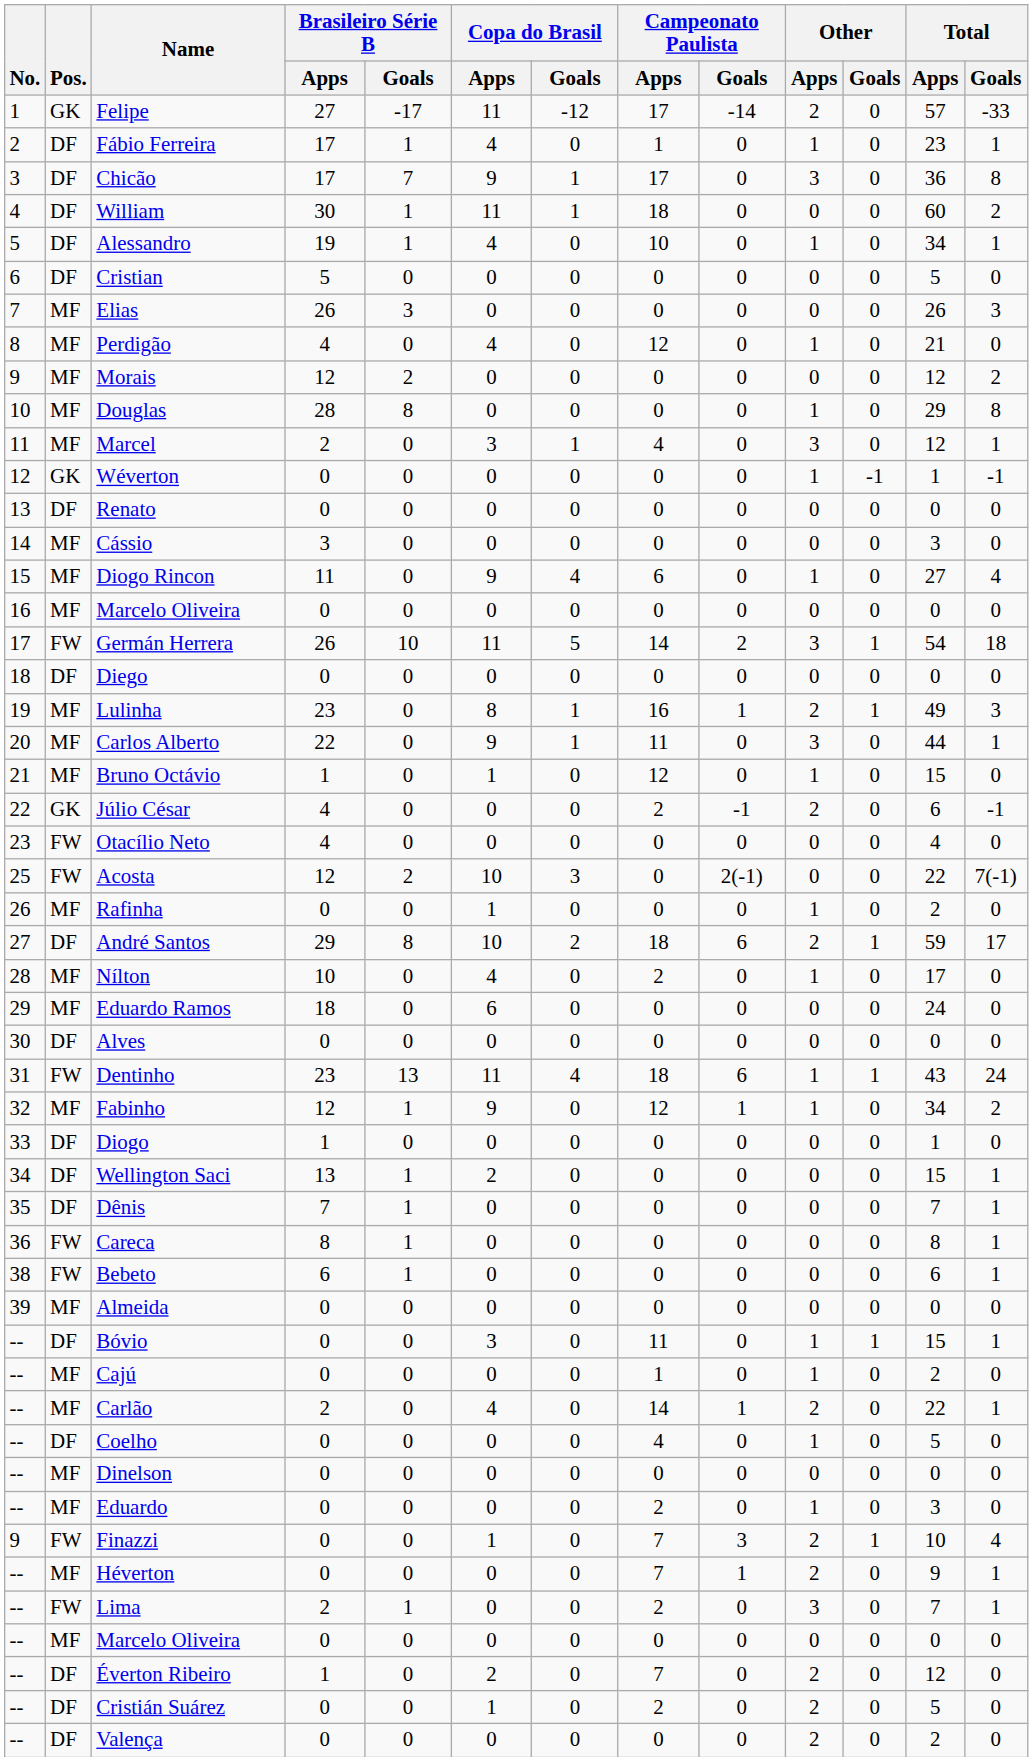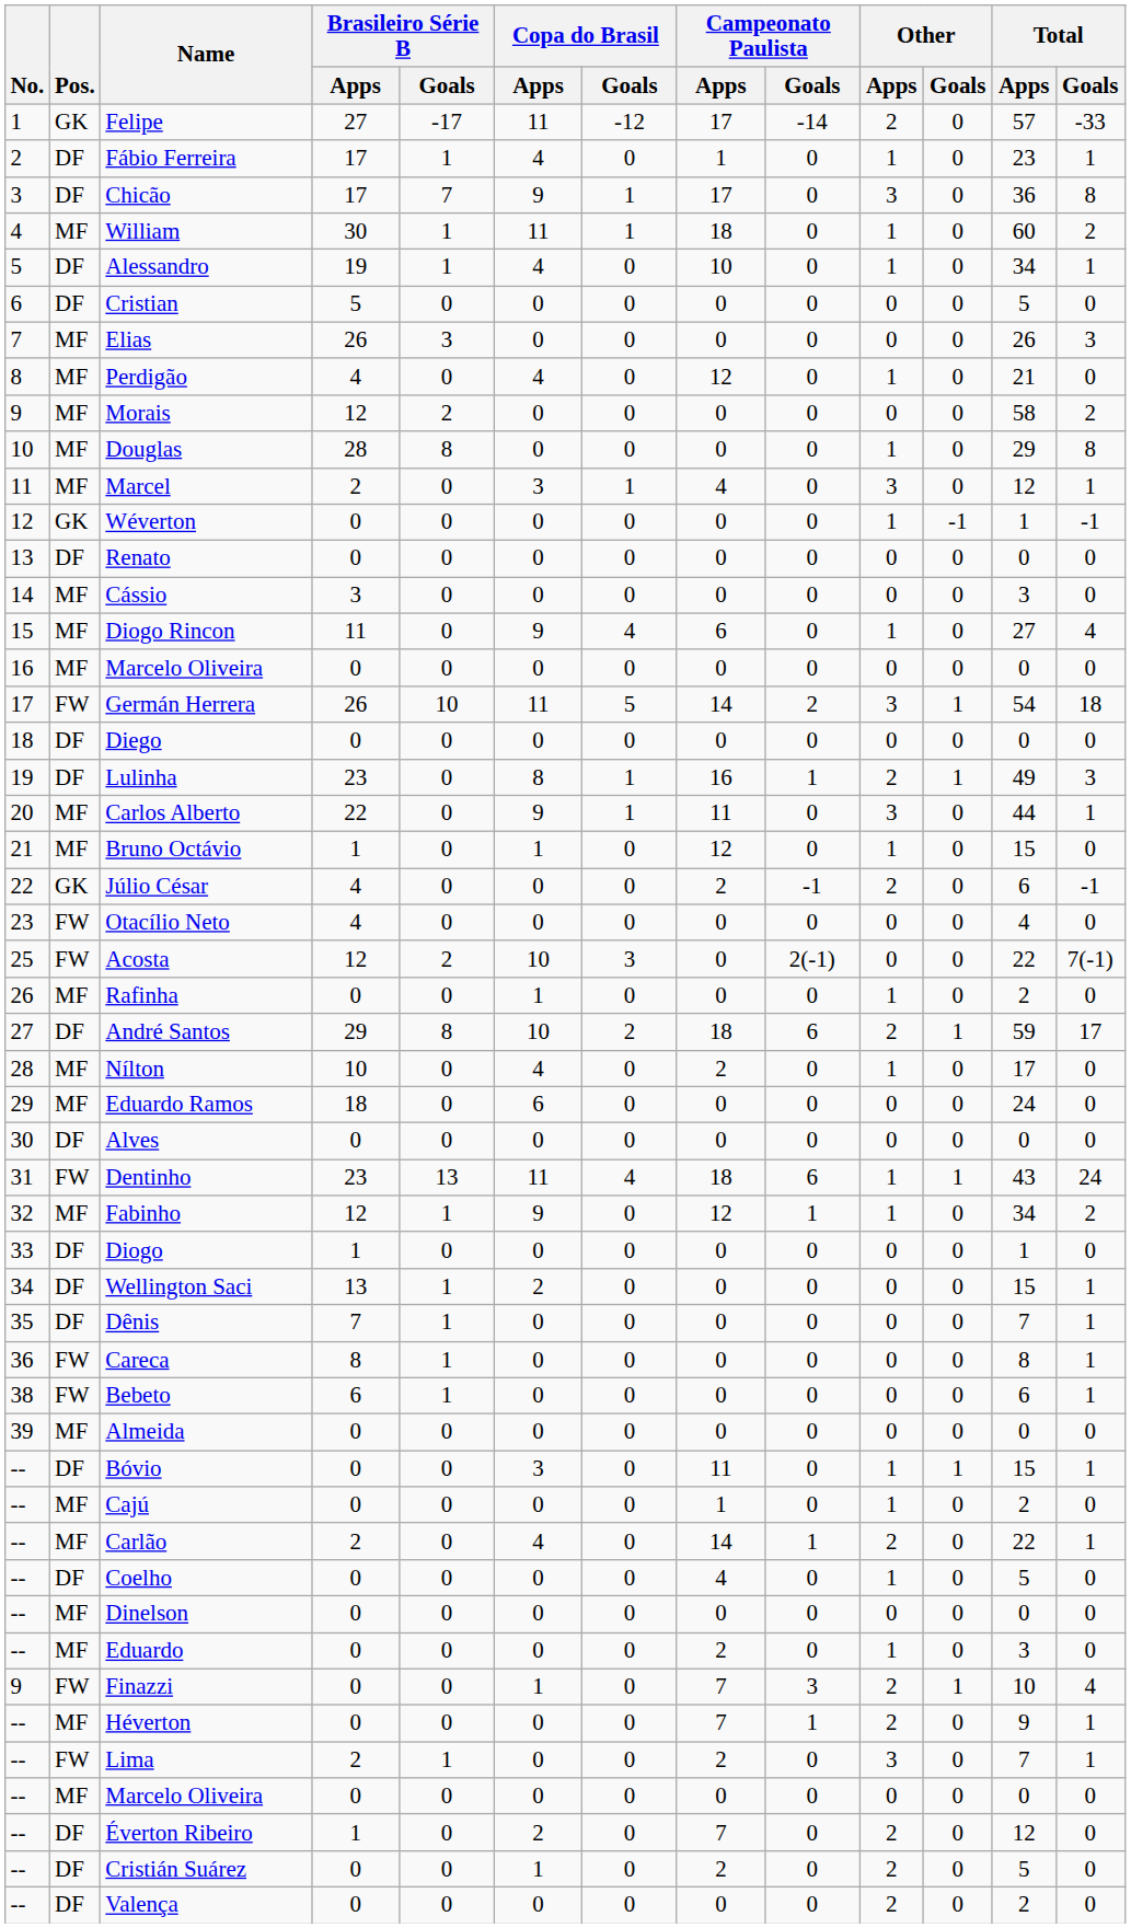William | Pos.: DF -> MF
William | Other / Apps: 0 -> 1
Morais | Total / Apps: 12 -> 58
Lulinha | Pos.: MF -> DF
